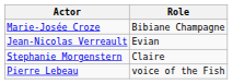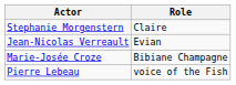rows swapped: Marie-Josée Croze <-> Stephanie Morgenstern
